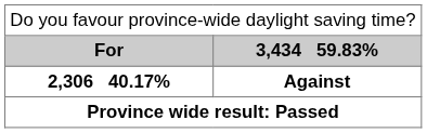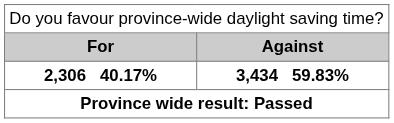For | column 2: 3,434 59.83% -> Against
2,306 40.17% | column 2: Against -> 3,434 59.83%
